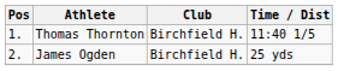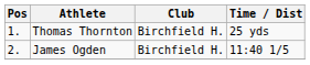Thomas Thornton | Time / Dist: 11:40 1/5 -> 25 yds
James Ogden | Time / Dist: 25 yds -> 11:40 1/5
